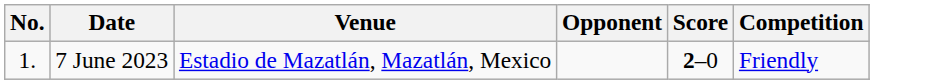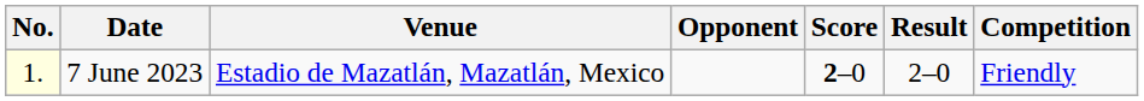+ column: Result | 2–0
7 June 2023 | No.: no background -> lightyellow background
